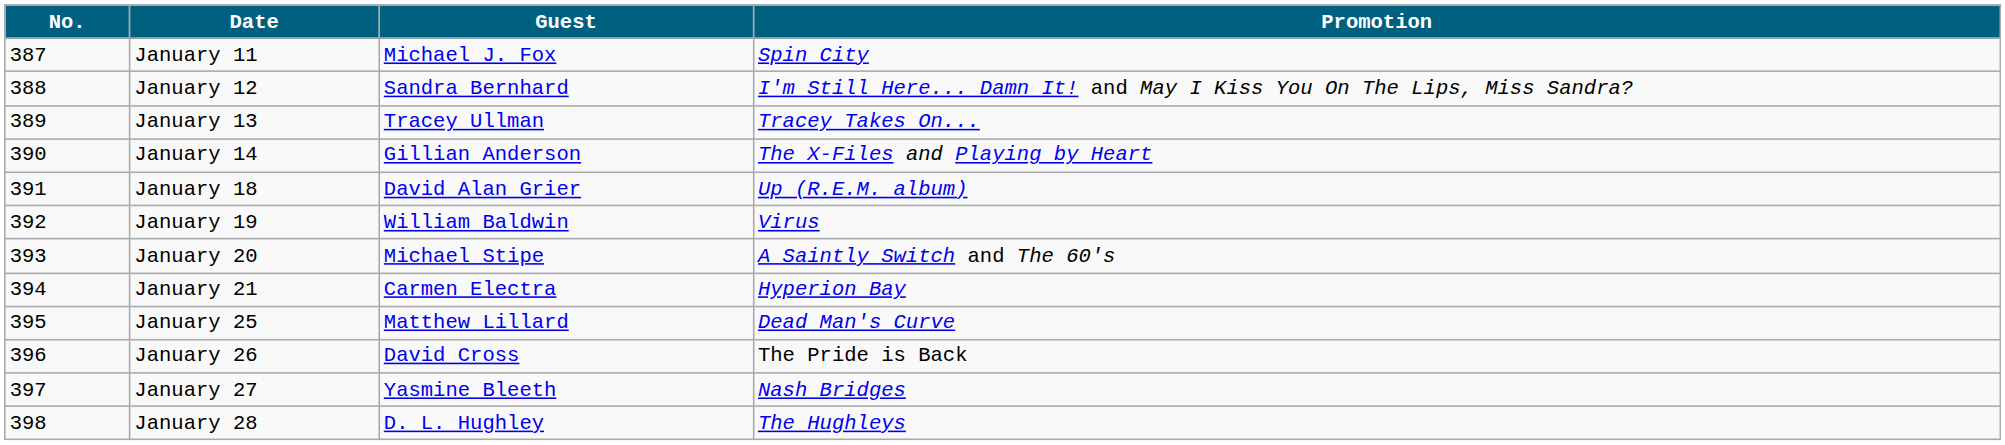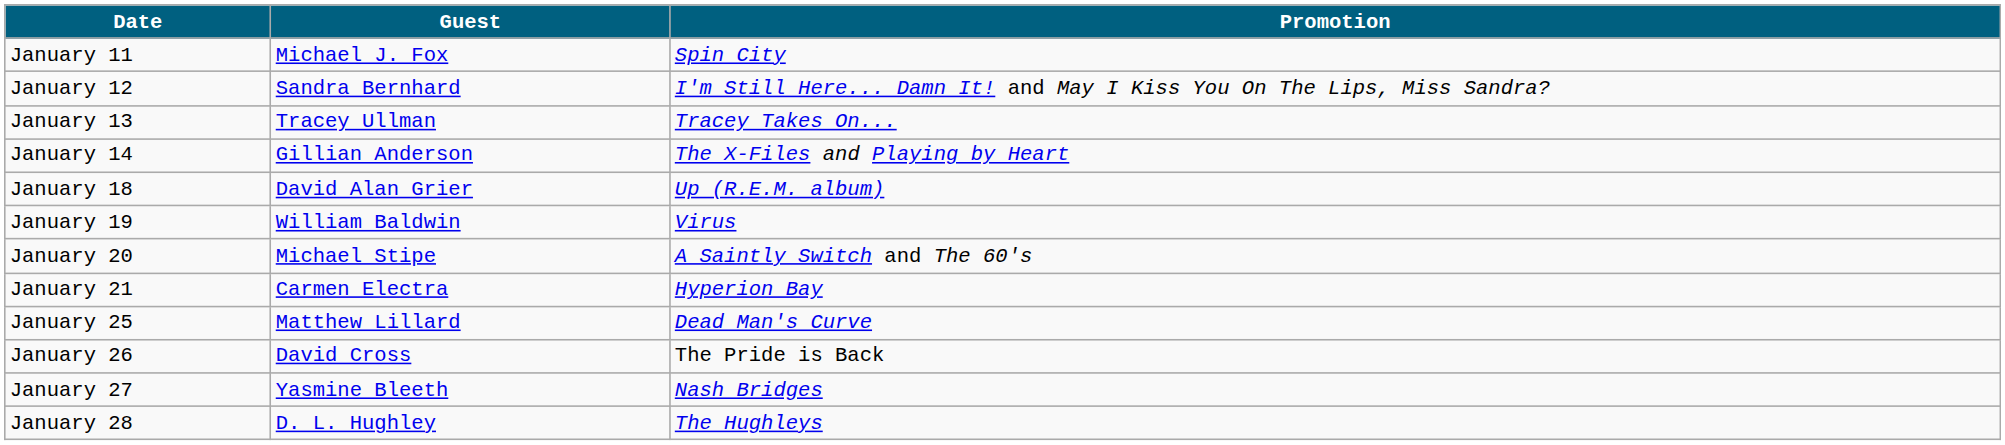- column: No. | 387 | 388 | 389 | 390 | 391 | 392 | 393 | 394 | 395 | 396 | 397 | 398
